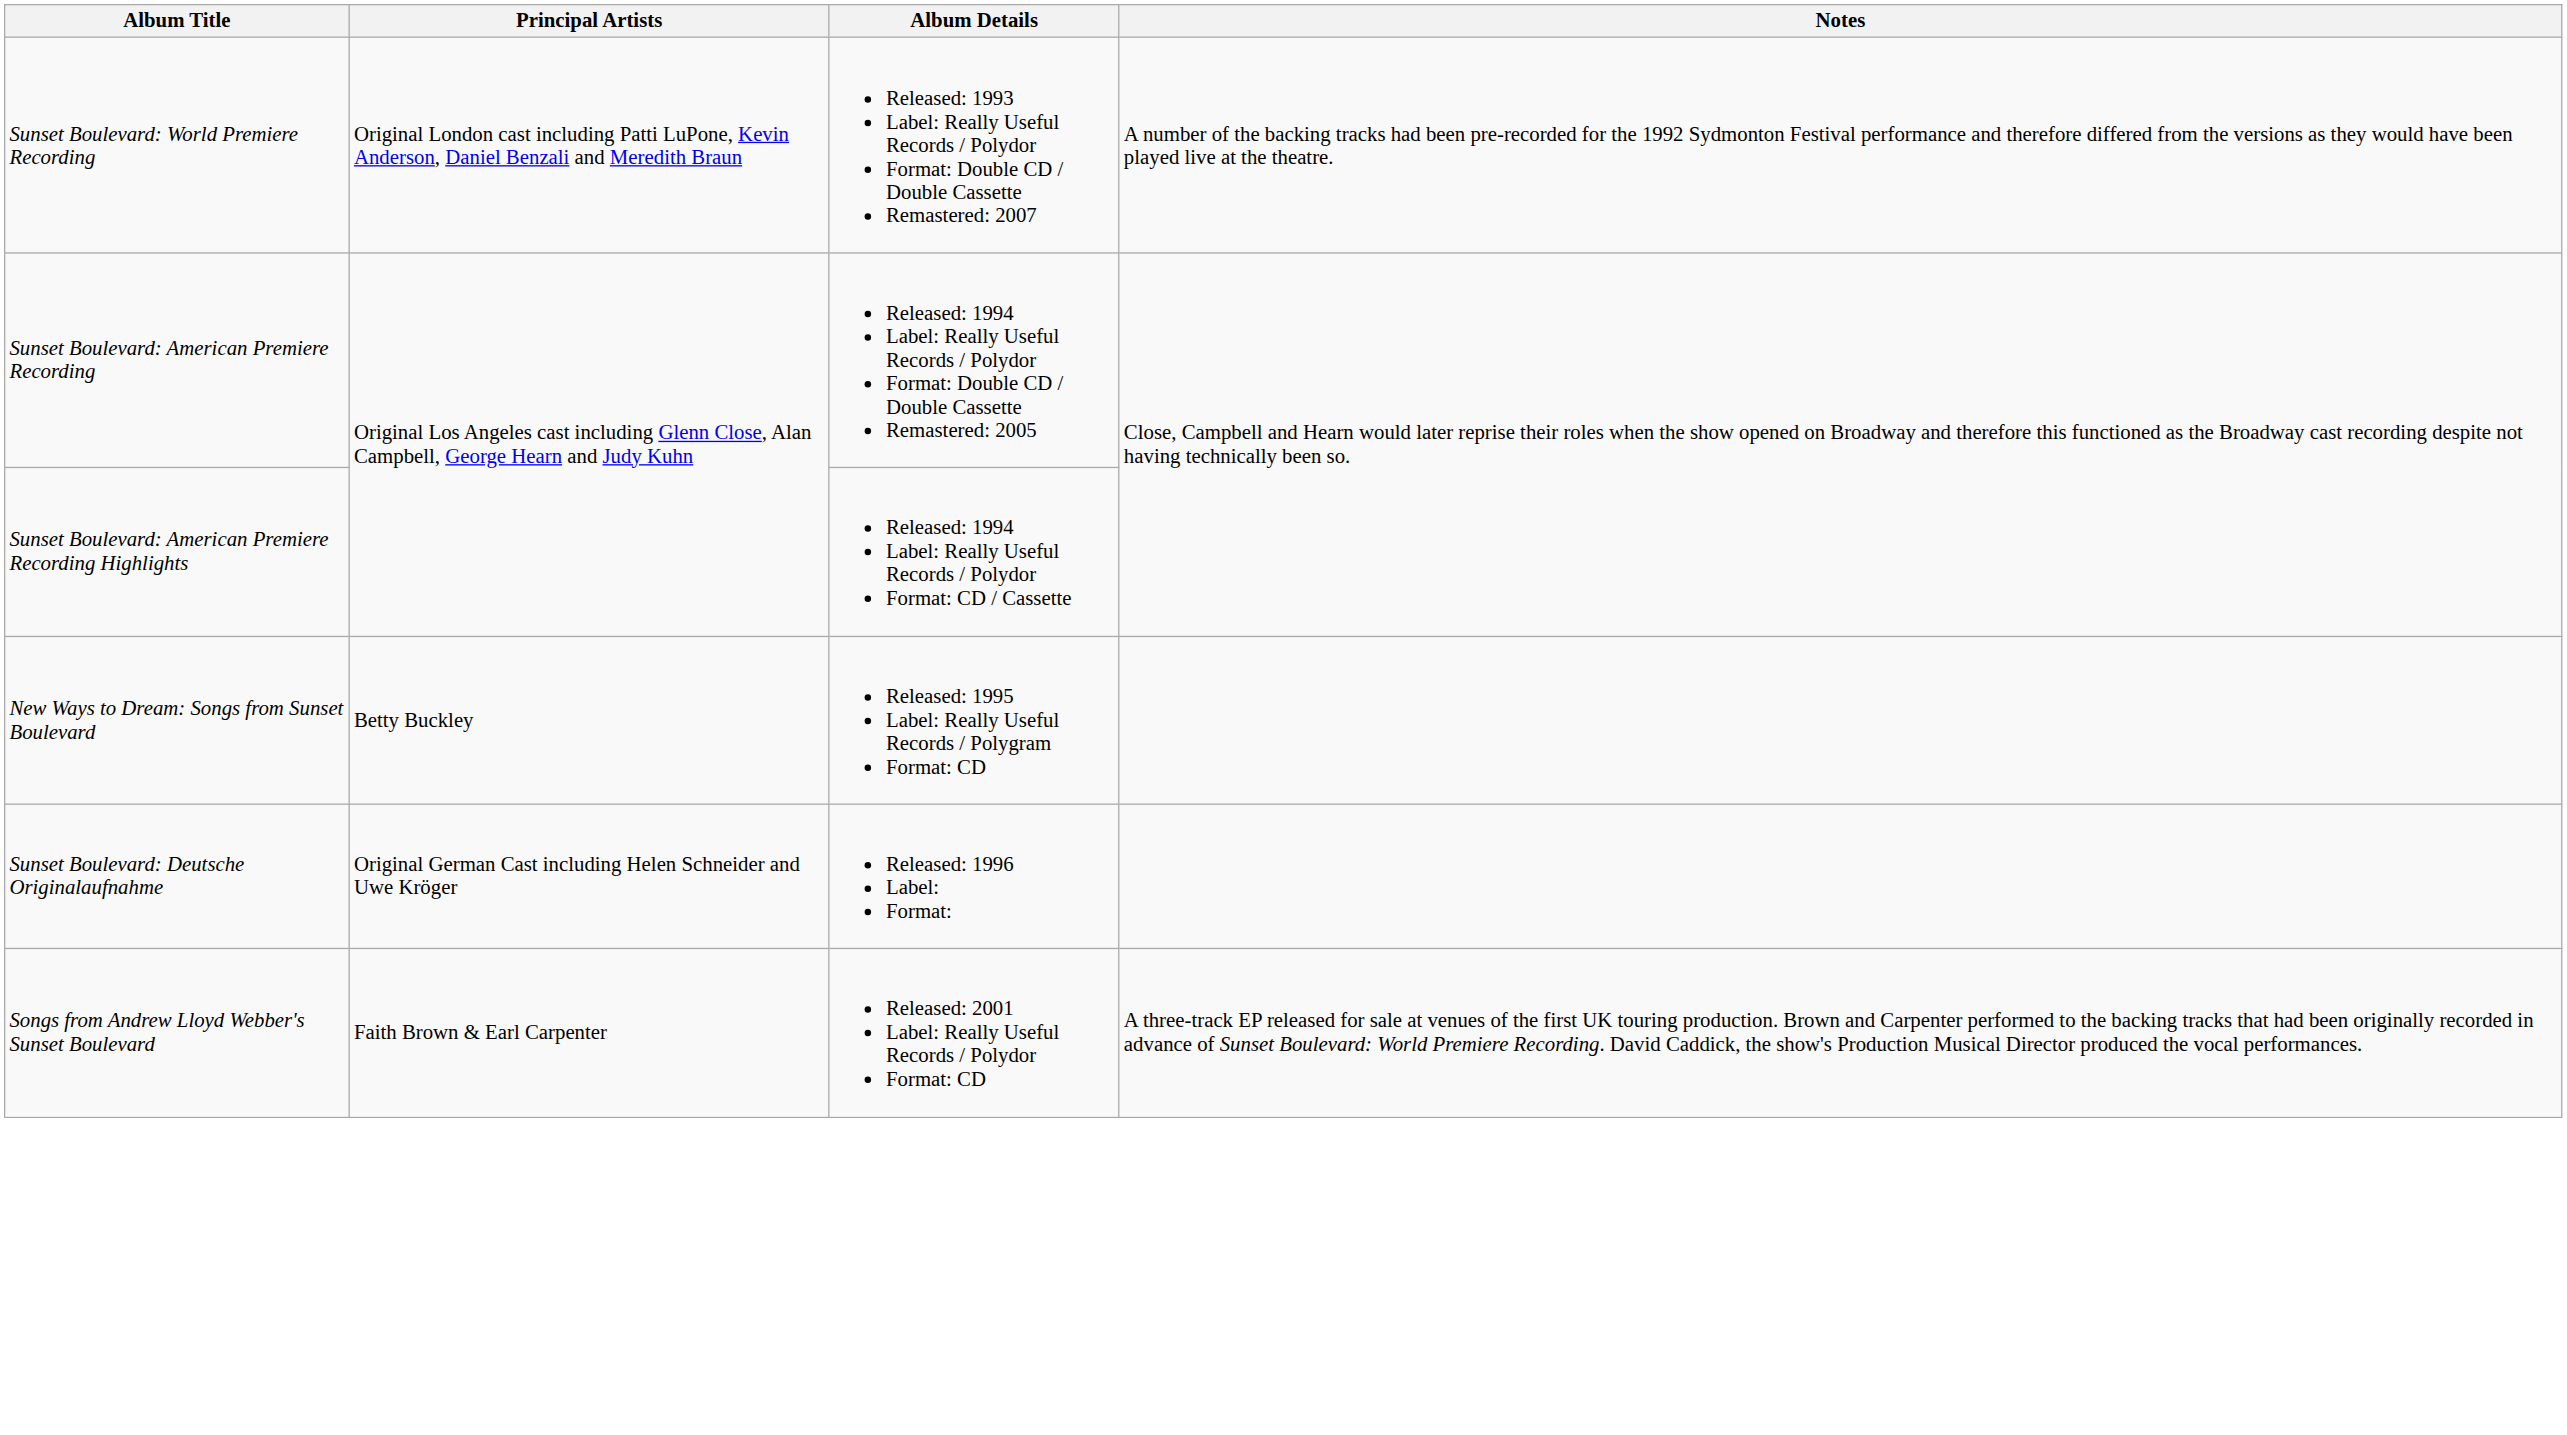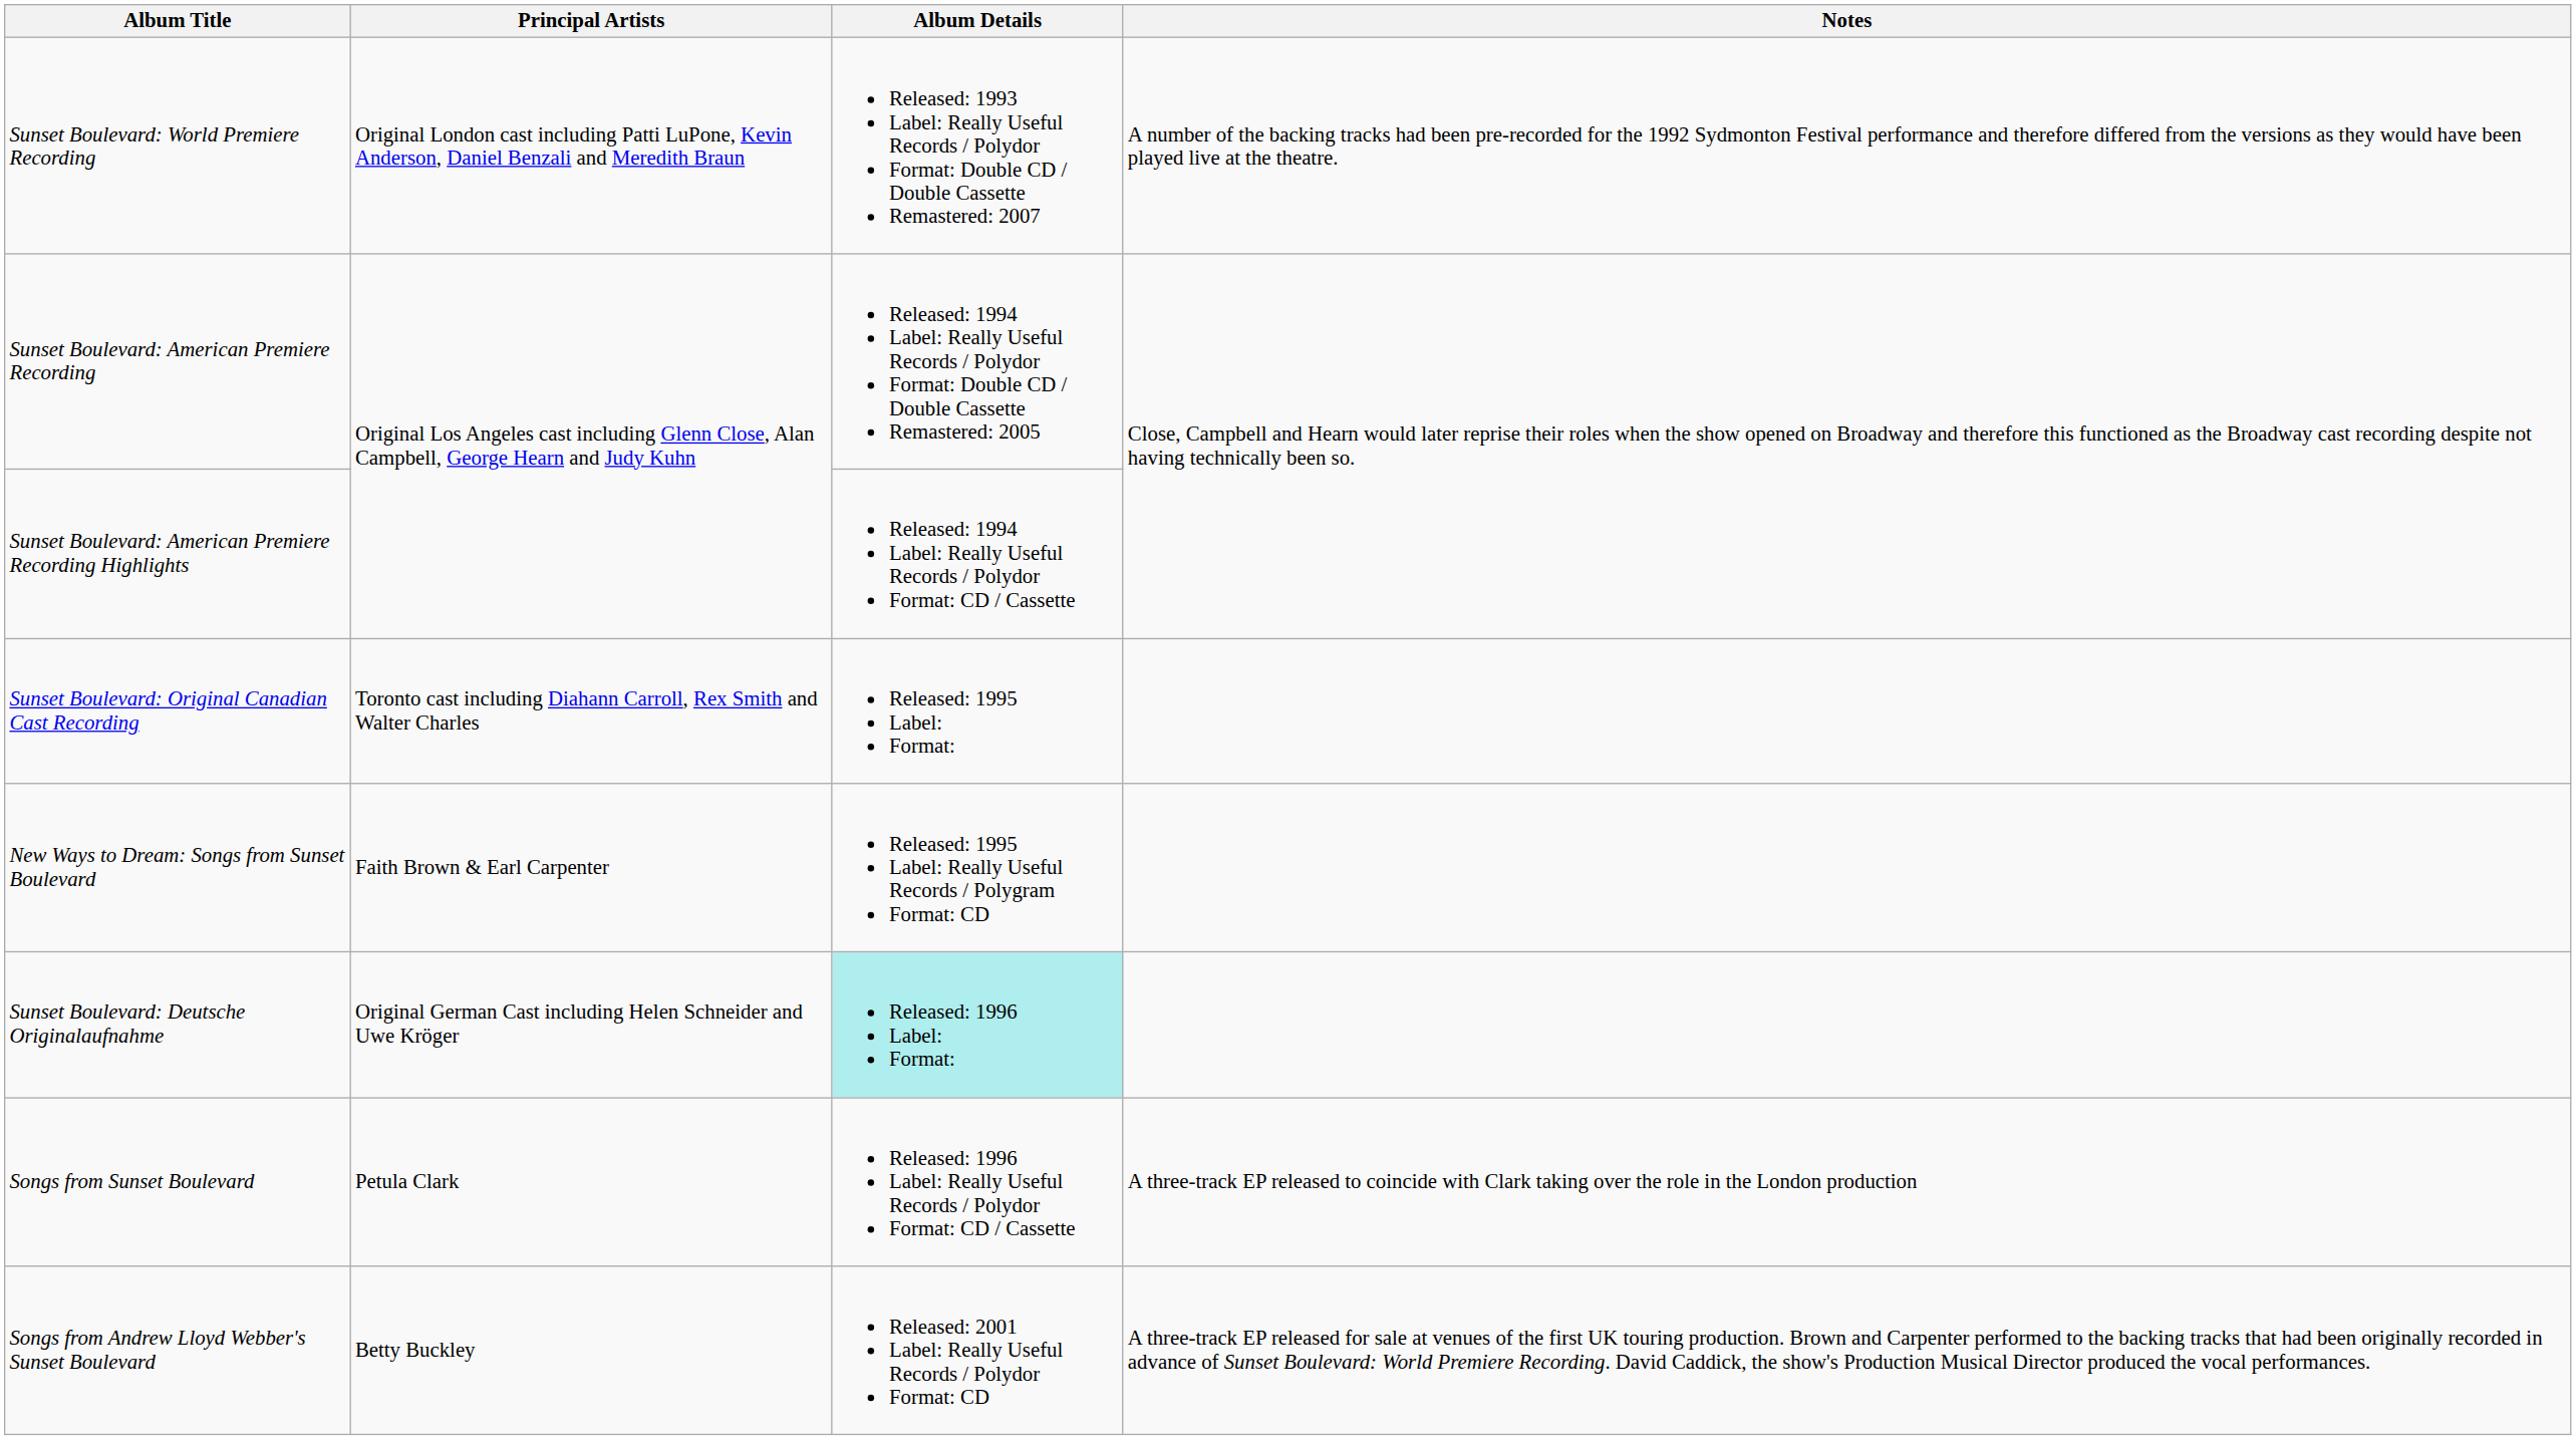+ row: Sunset Boulevard: Original Canadian Cast Recording | Toronto cast including Diahann Carroll, Rex Smith and Walter Charles | Released: 1995 Label: Format:
New Ways to Dream: Songs from Sunset Boulevard | Principal Artists: Betty Buckley -> Faith Brown & Earl Carpenter
Sunset Boulevard: Deutsche Originalaufnahme | Album Details: no background -> paleturquoise background
+ row: Songs from Sunset Boulevard | Petula Clark | Released: 1996 Label: Really Useful Records / Polydor Format: CD / Cassette | A three-track EP released to coincide with Clark taking over the role in the London production
Songs from Andrew Lloyd Webber's Sunset Boulevard | Principal Artists: Faith Brown & Earl Carpenter -> Betty Buckley
